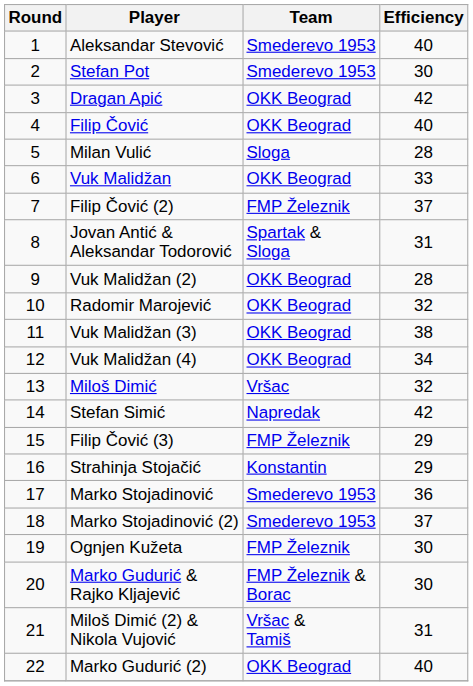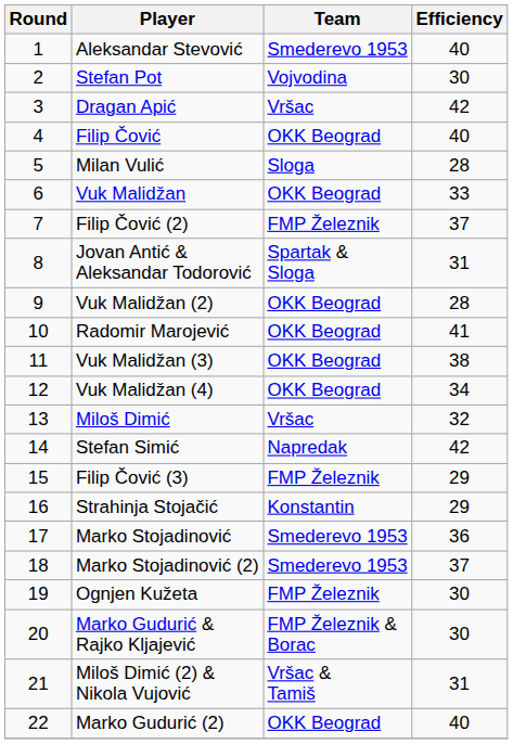Stefan Pot | Team: Smederevo 1953 -> Vojvodina
Dragan Apić | Team: OKK Beograd -> Vršac
Radomir Marojević | Efficiency: 32 -> 41
